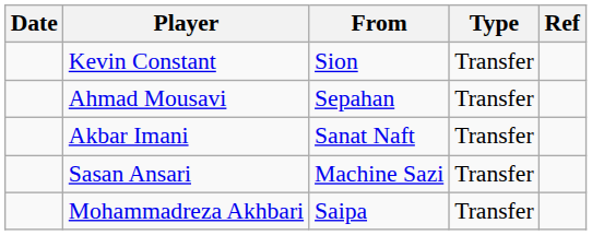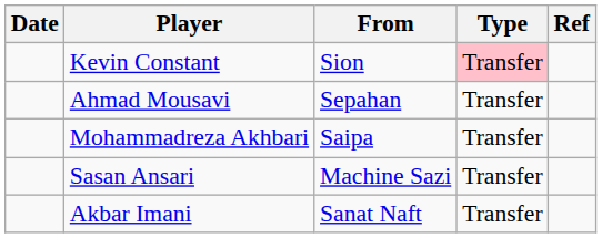Kevin Constant | Type: no background -> pink background
rows swapped: Mohammadreza Akhbari <-> Akbar Imani
